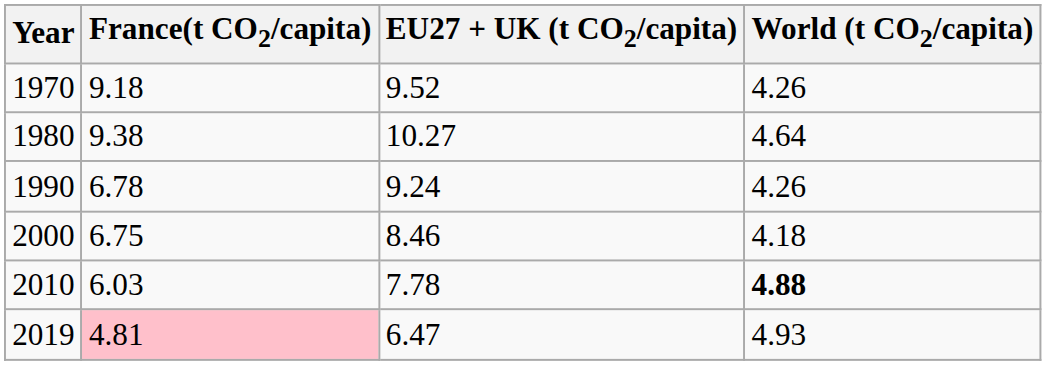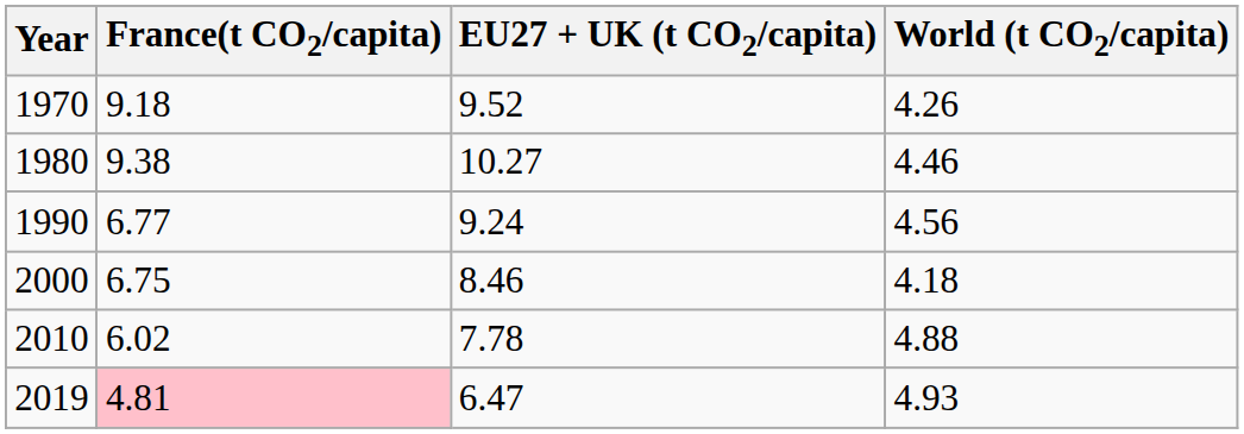1980 | World (t CO2/capita): 4.64 -> 4.46
1990 | France(t CO2/capita): 6.78 -> 6.77
1990 | World (t CO2/capita): 4.26 -> 4.56
2010 | France(t CO2/capita): 6.03 -> 6.02
2010 | World (t CO2/capita): bold -> normal
